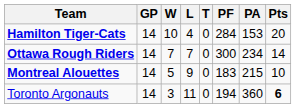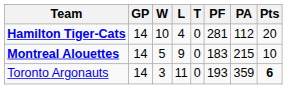Hamilton Tiger-Cats | PF: 284 -> 281
Hamilton Tiger-Cats | PA: 153 -> 112
- row: Ottawa Rough Riders | 14 | 7 | 7 | 0 | 300 | 234 | 14
Toronto Argonauts | PF: 194 -> 193
Toronto Argonauts | PA: 360 -> 359
